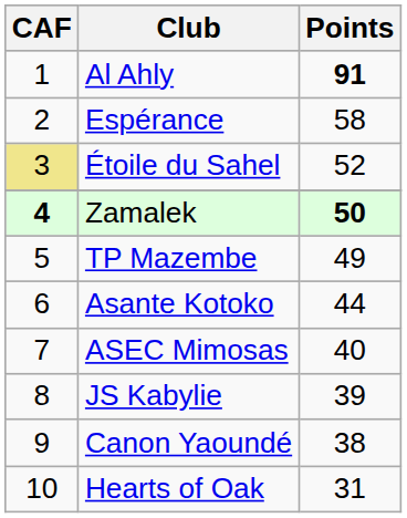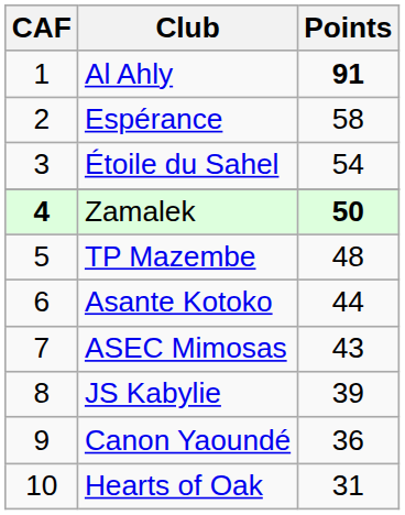Étoile du Sahel | CAF: khaki background -> no background
Étoile du Sahel | Points: 52 -> 54
TP Mazembe | Points: 49 -> 48
ASEC Mimosas | Points: 40 -> 43
Canon Yaoundé | Points: 38 -> 36
